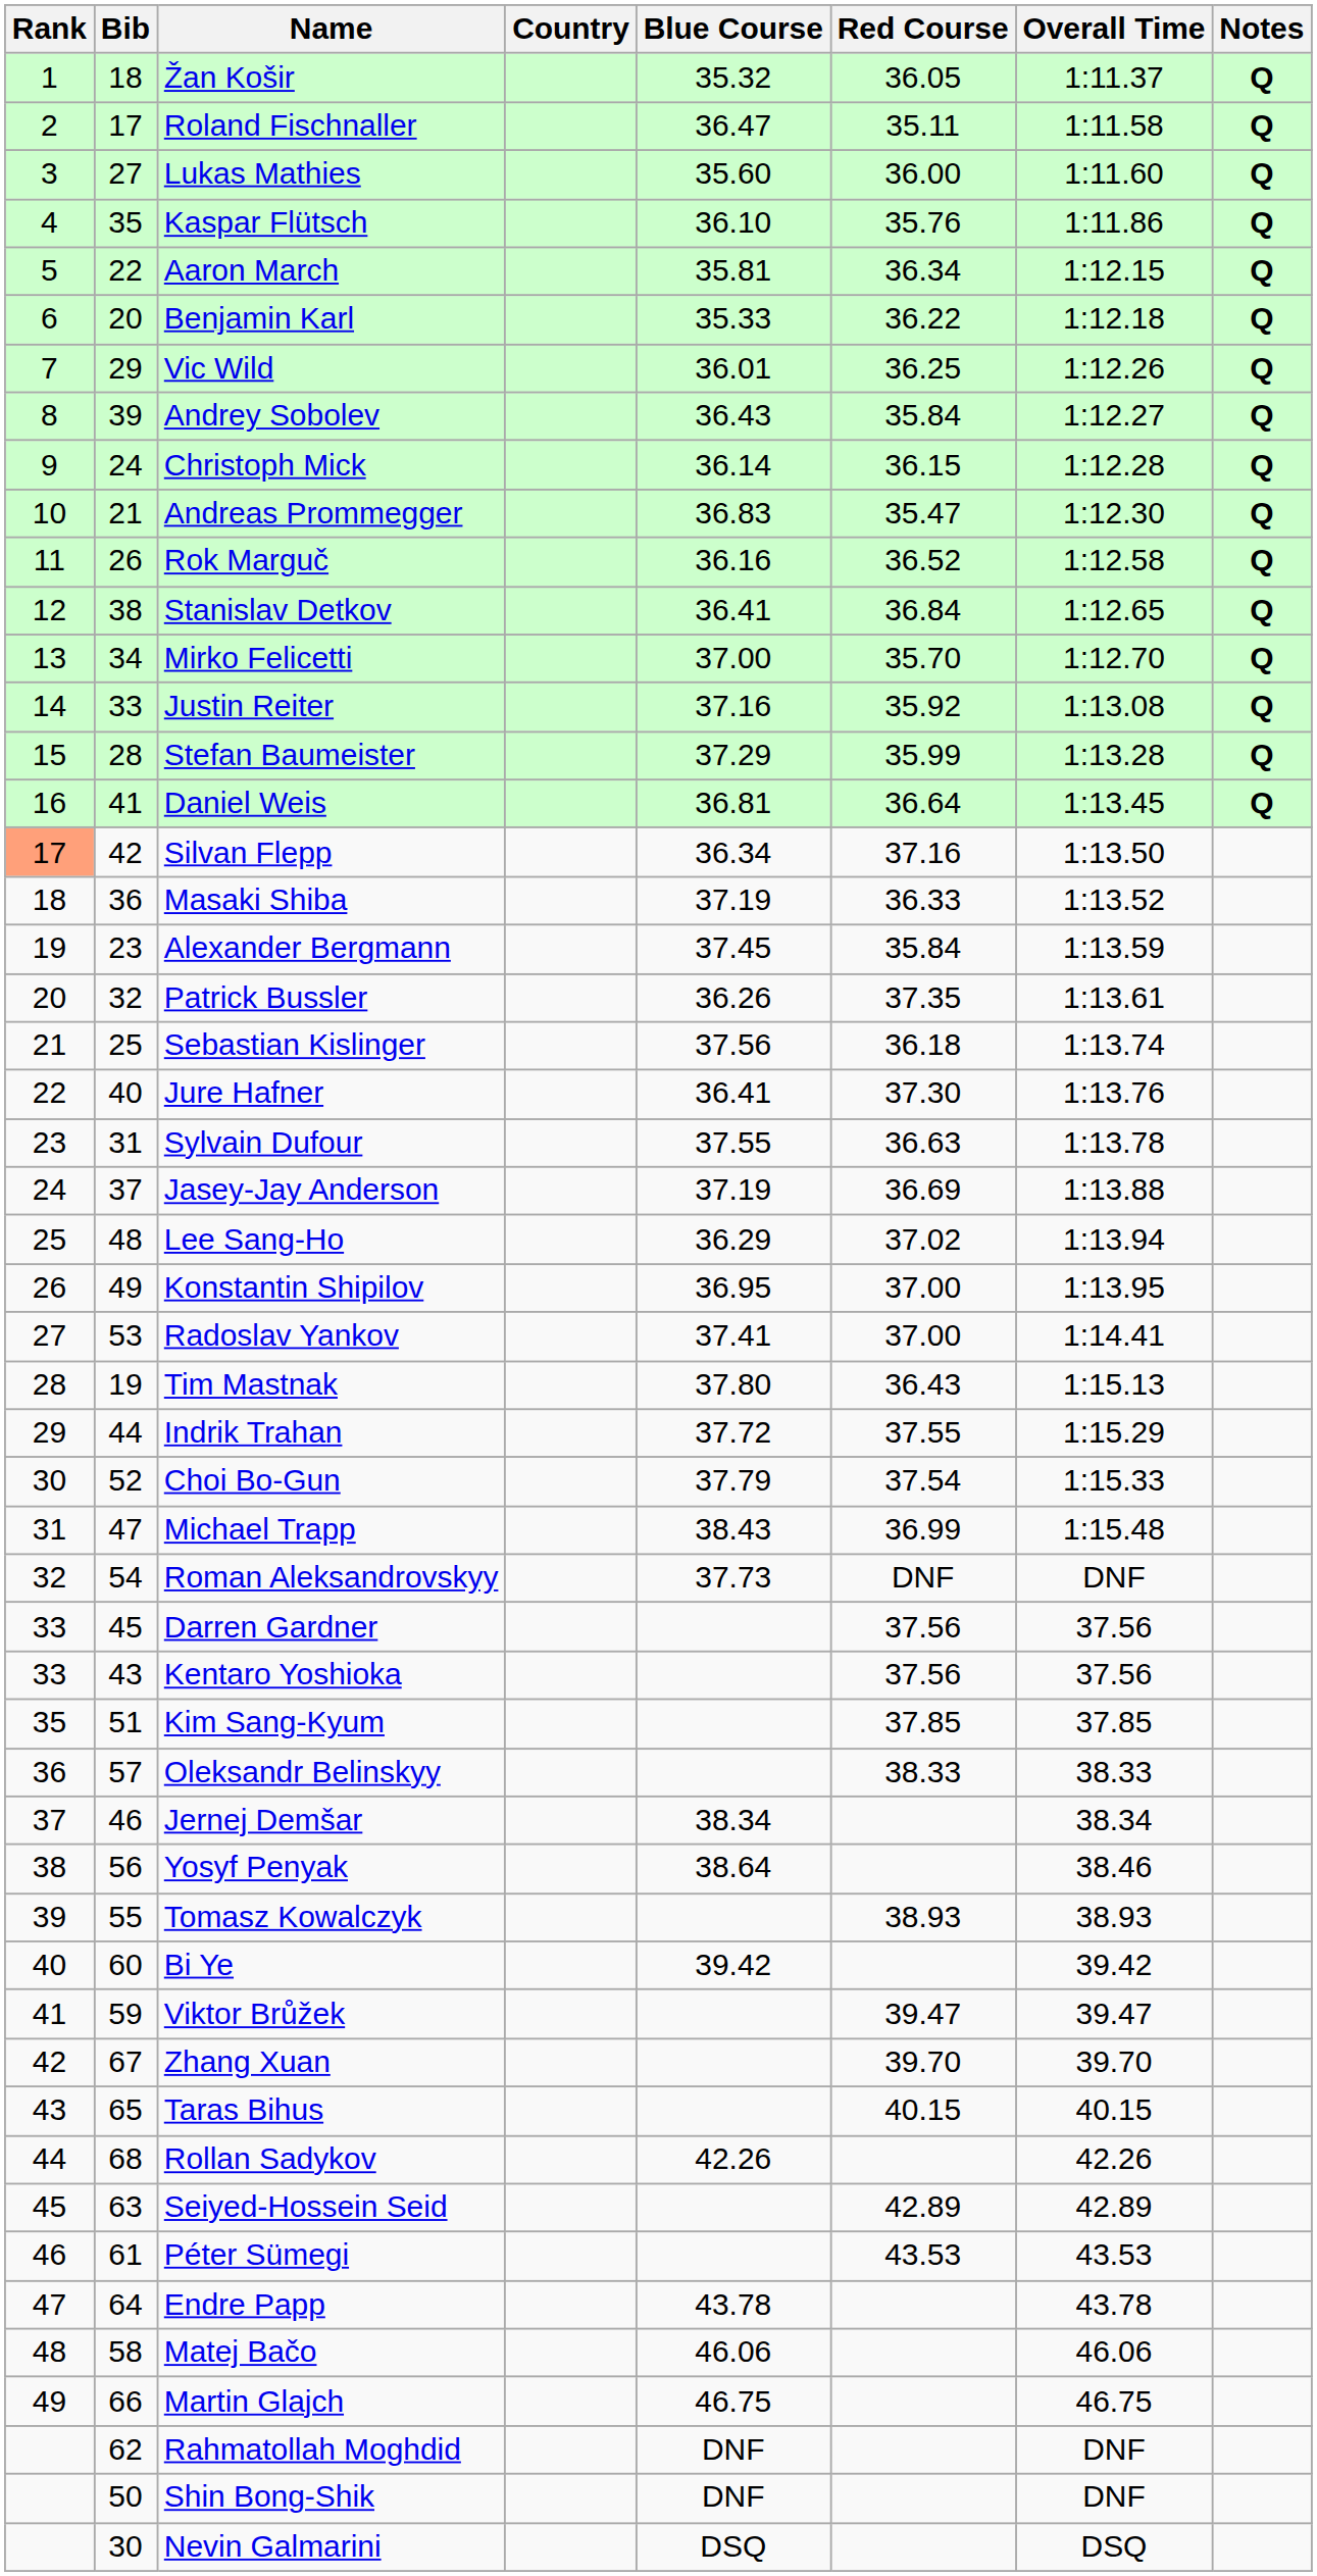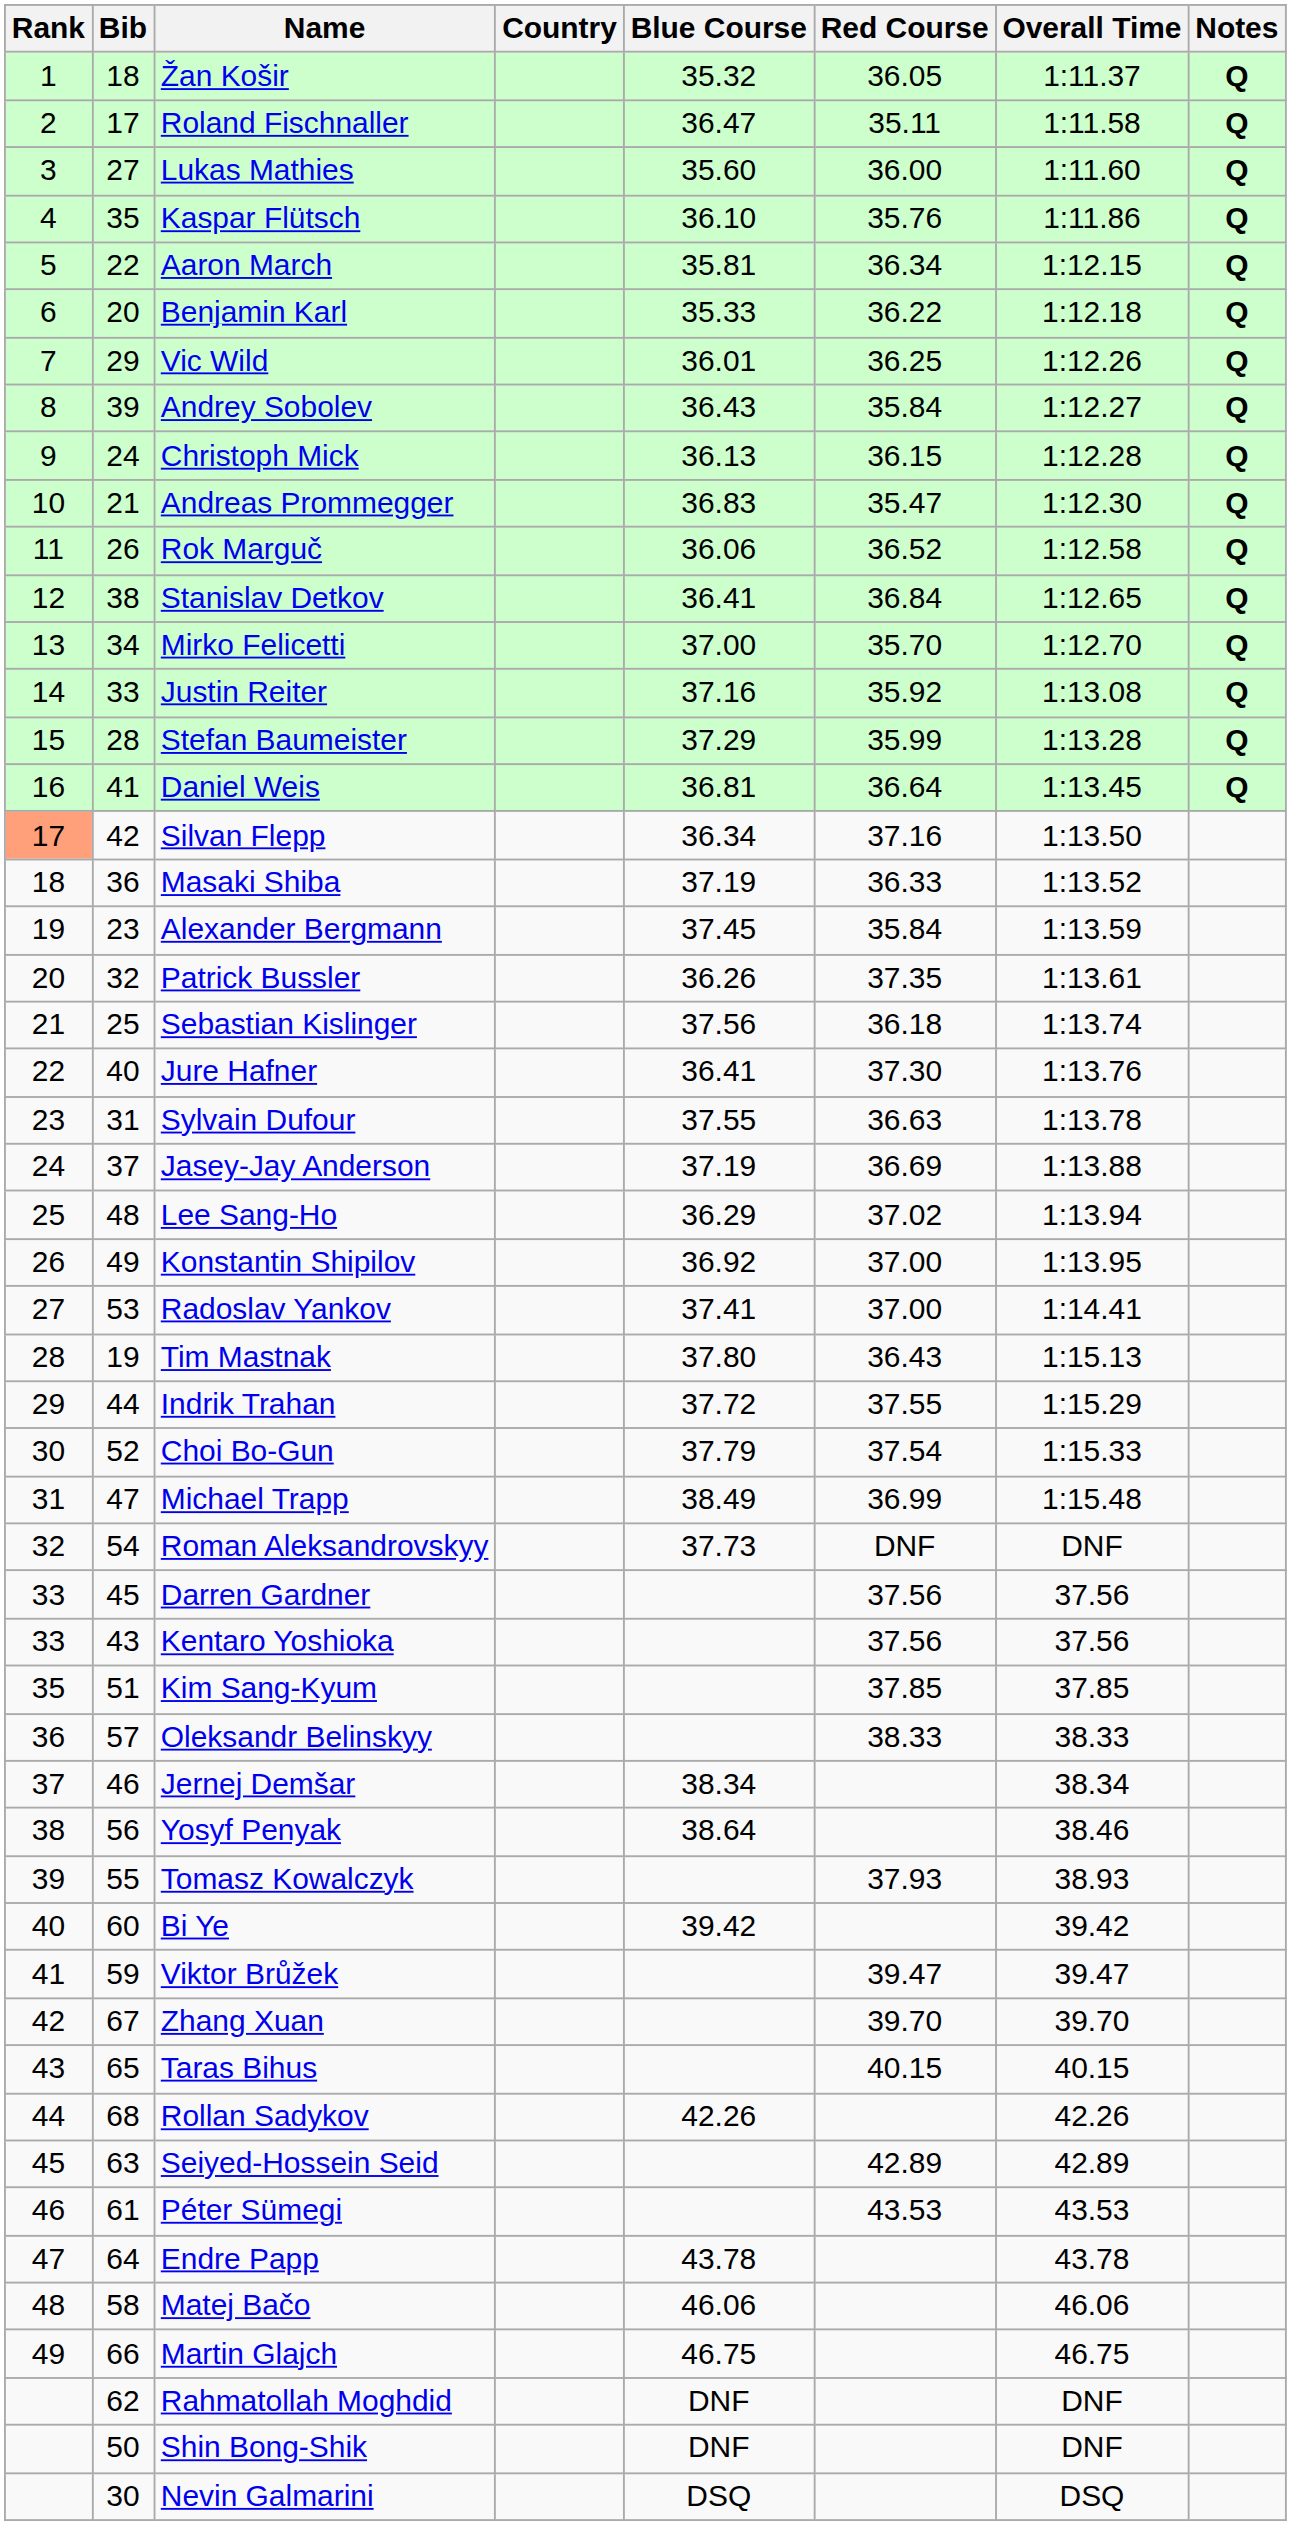Christoph Mick | Blue Course: 36.14 -> 36.13
Rok Marguč | Blue Course: 36.16 -> 36.06
Konstantin Shipilov | Blue Course: 36.95 -> 36.92
Michael Trapp | Blue Course: 38.43 -> 38.49
Tomasz Kowalczyk | Red Course: 38.93 -> 37.93
